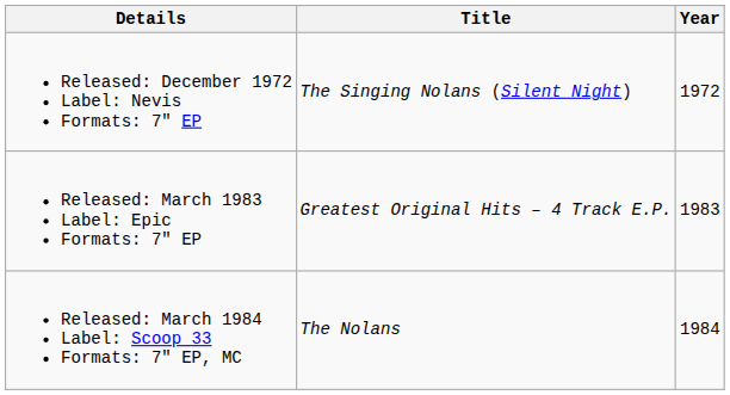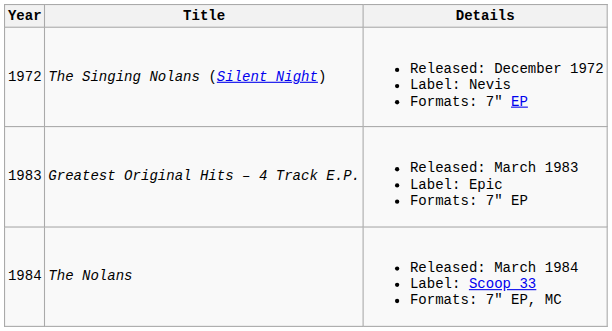columns swapped: Year <-> Details
